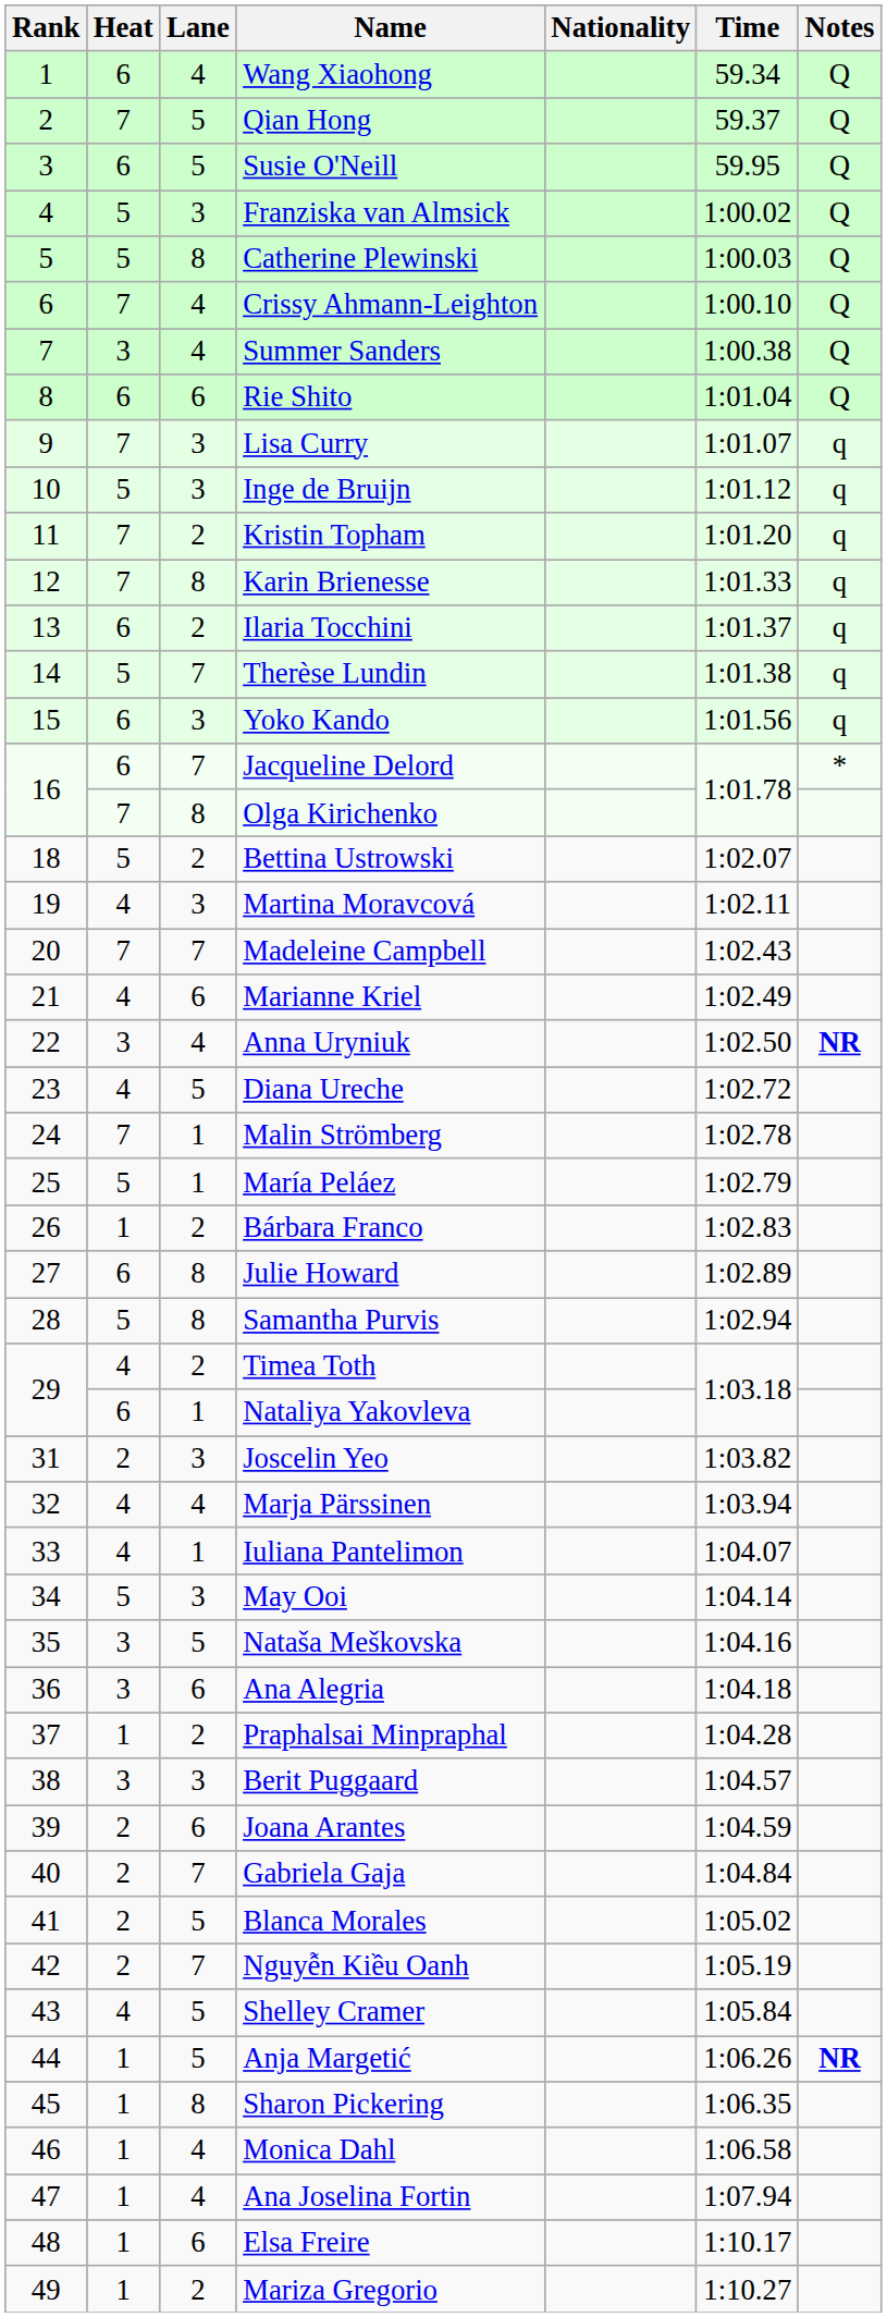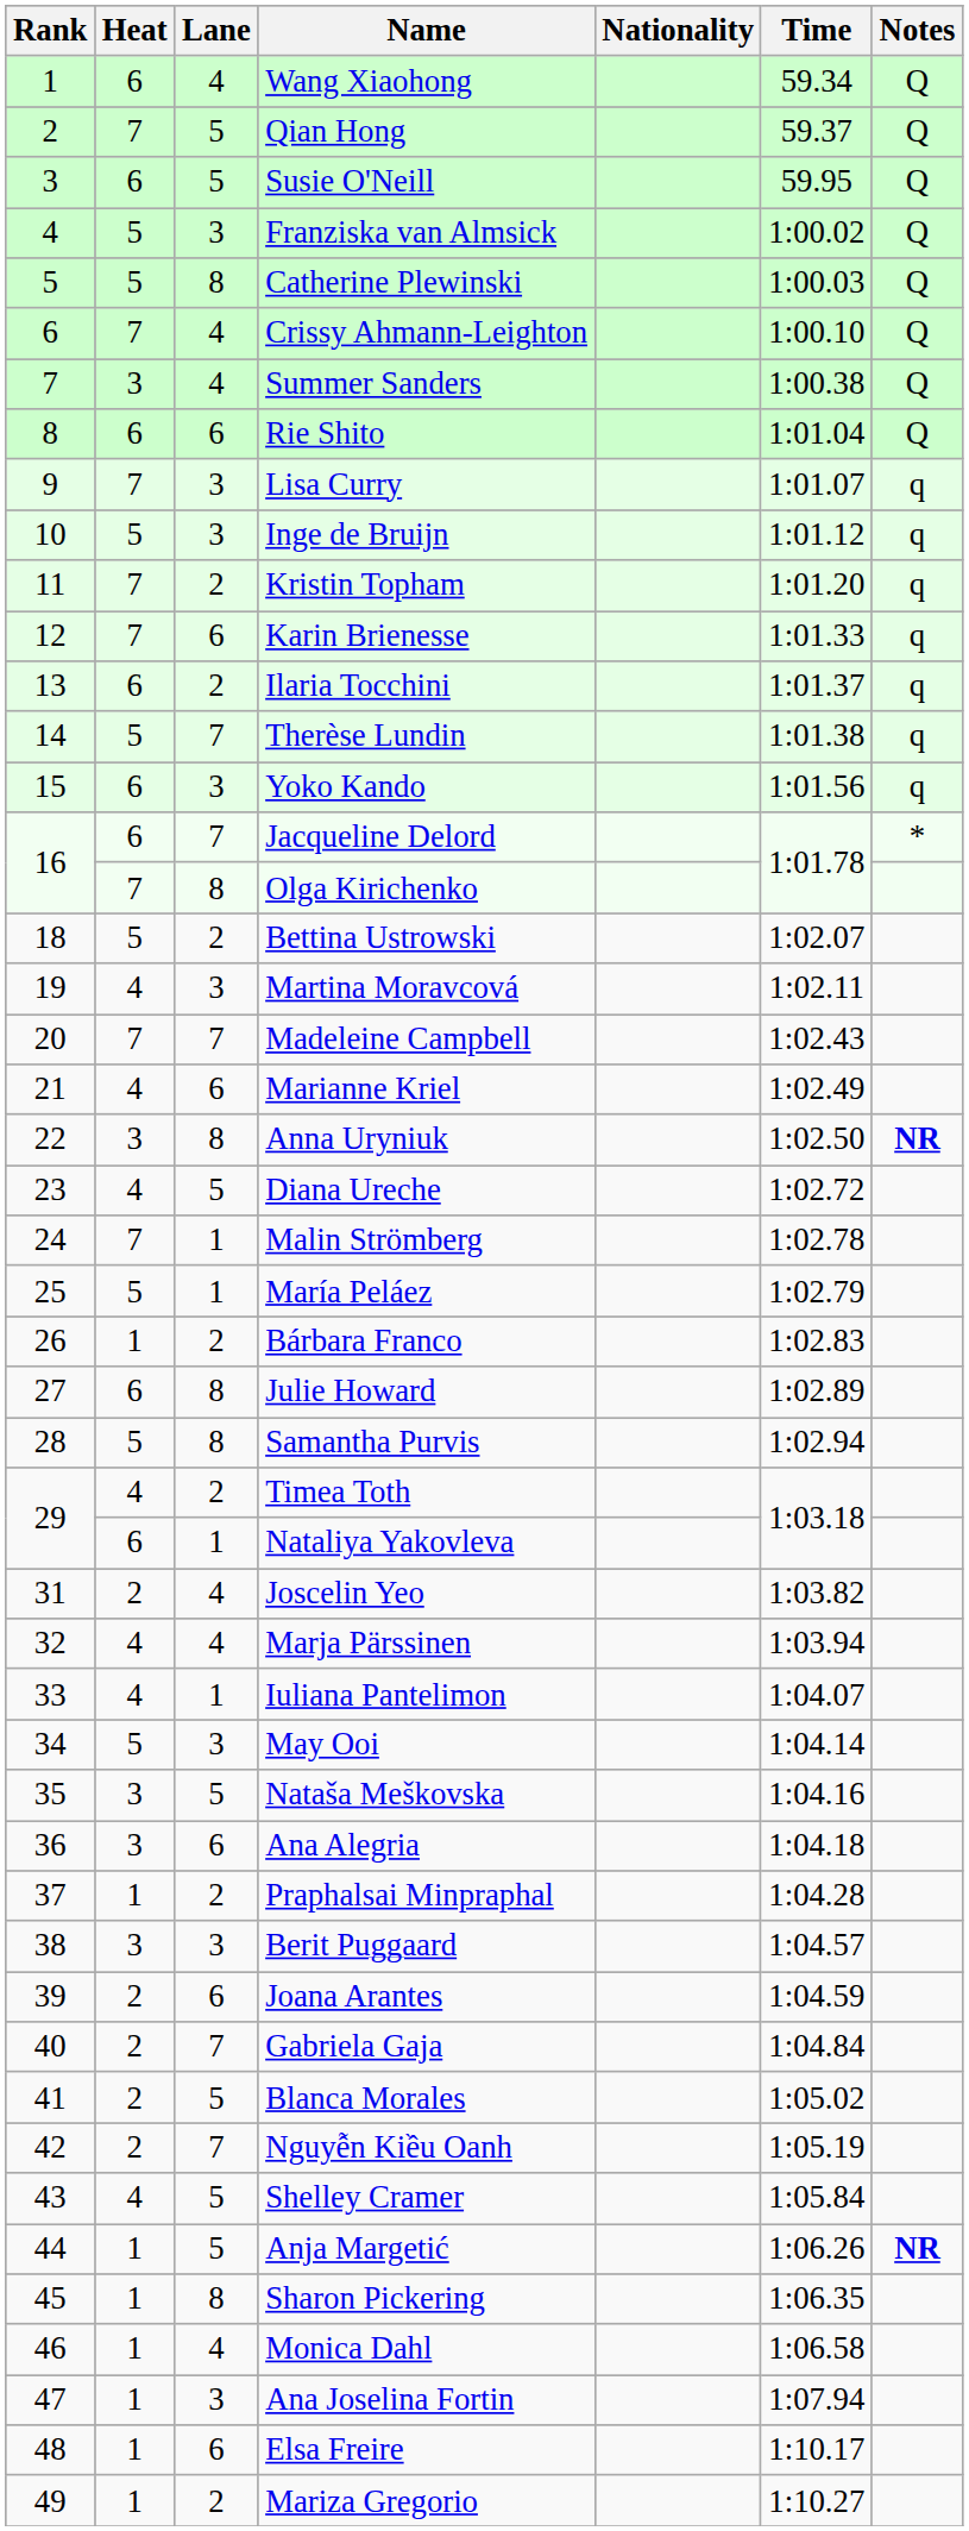Karin Brienesse | Lane: 8 -> 6
Anna Uryniuk | Lane: 4 -> 8
Joscelin Yeo | Lane: 3 -> 4
Ana Joselina Fortin | Lane: 4 -> 3
